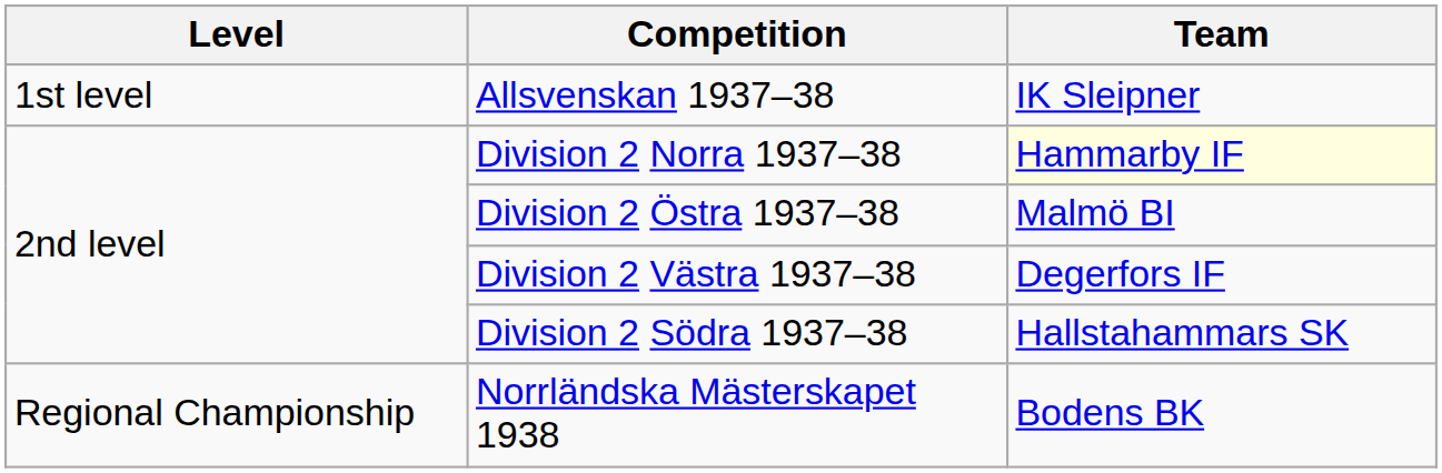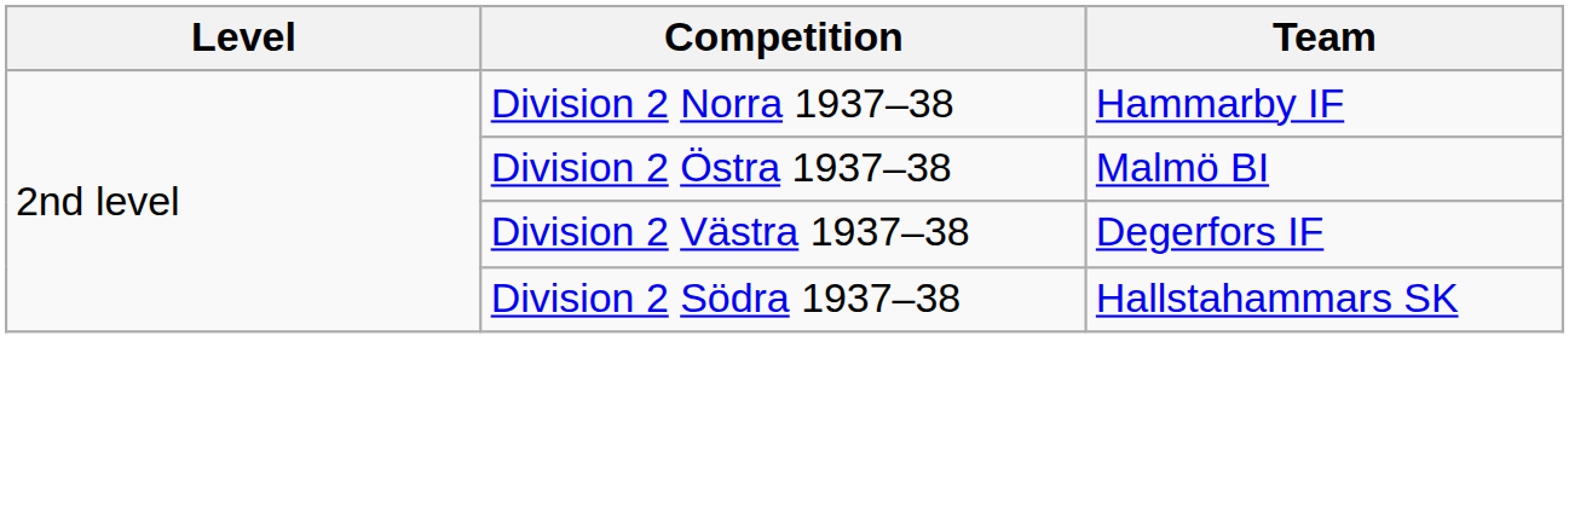- row: 1st level | Allsvenskan 1937–38 | IK Sleipner
Division 2 Norra 1937–38 | Team: lightyellow background -> no background
- row: Regional Championship | Norrländska Mästerskapet 1938 | Bodens BK
